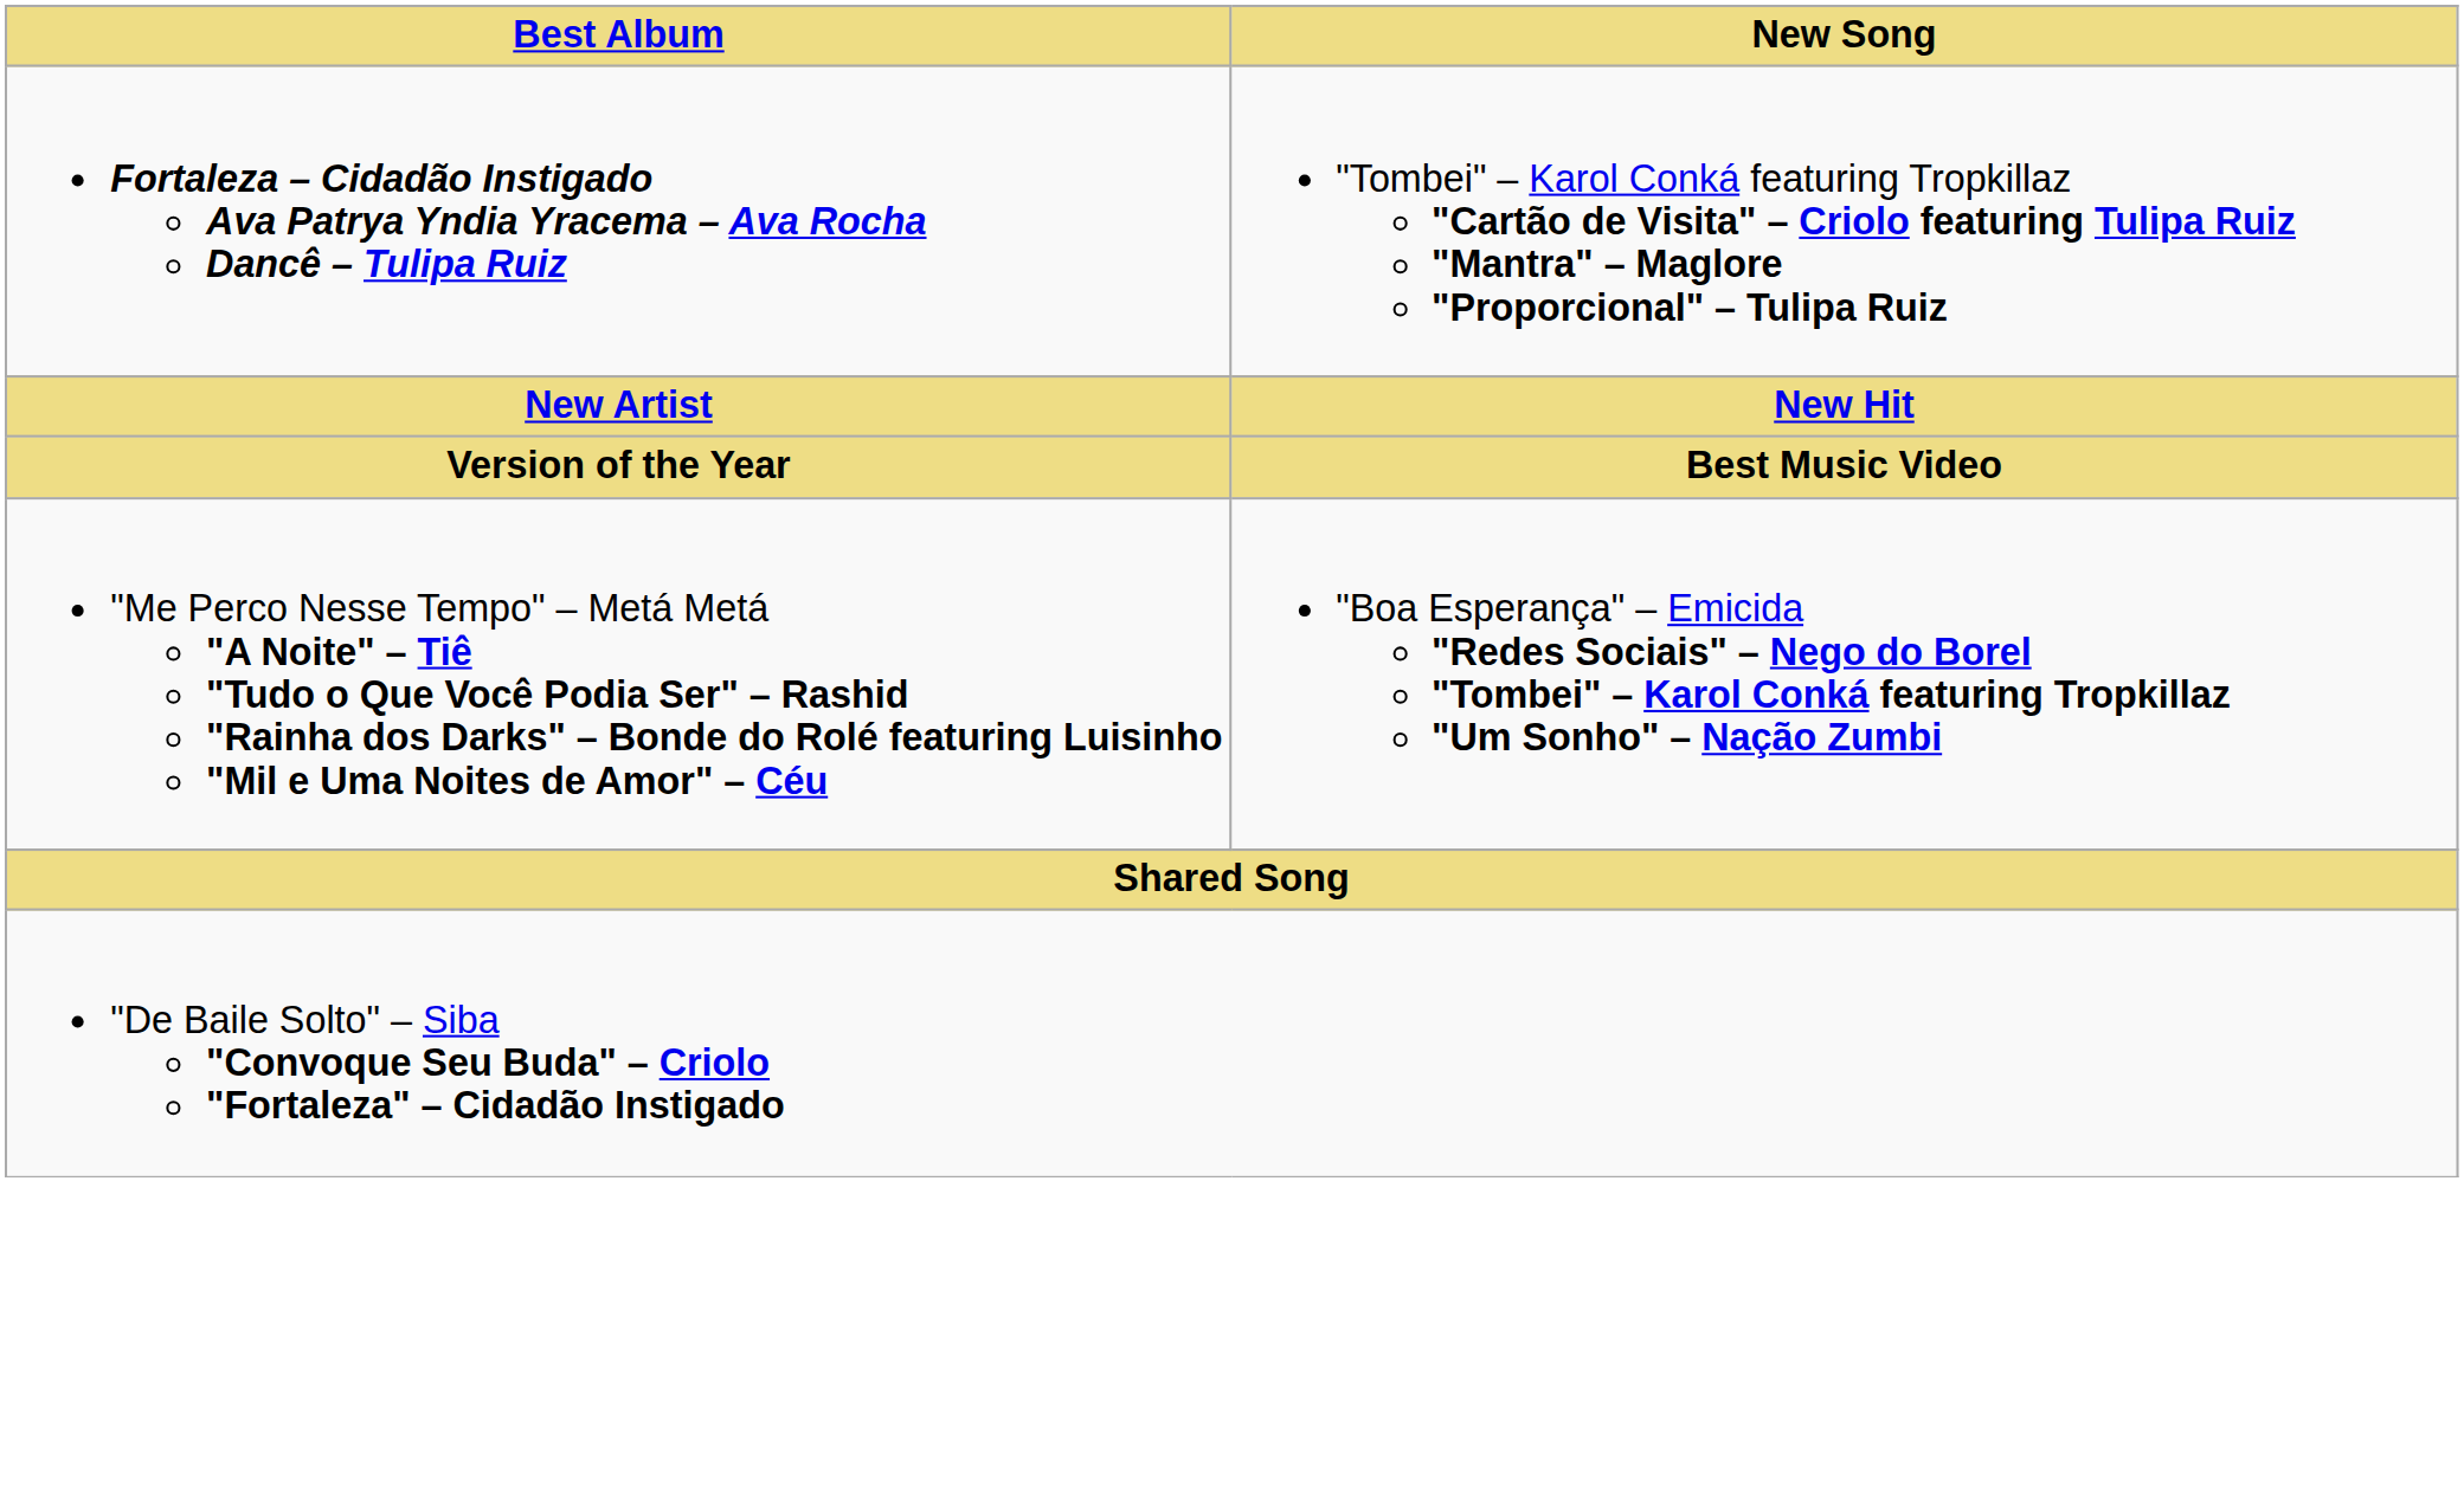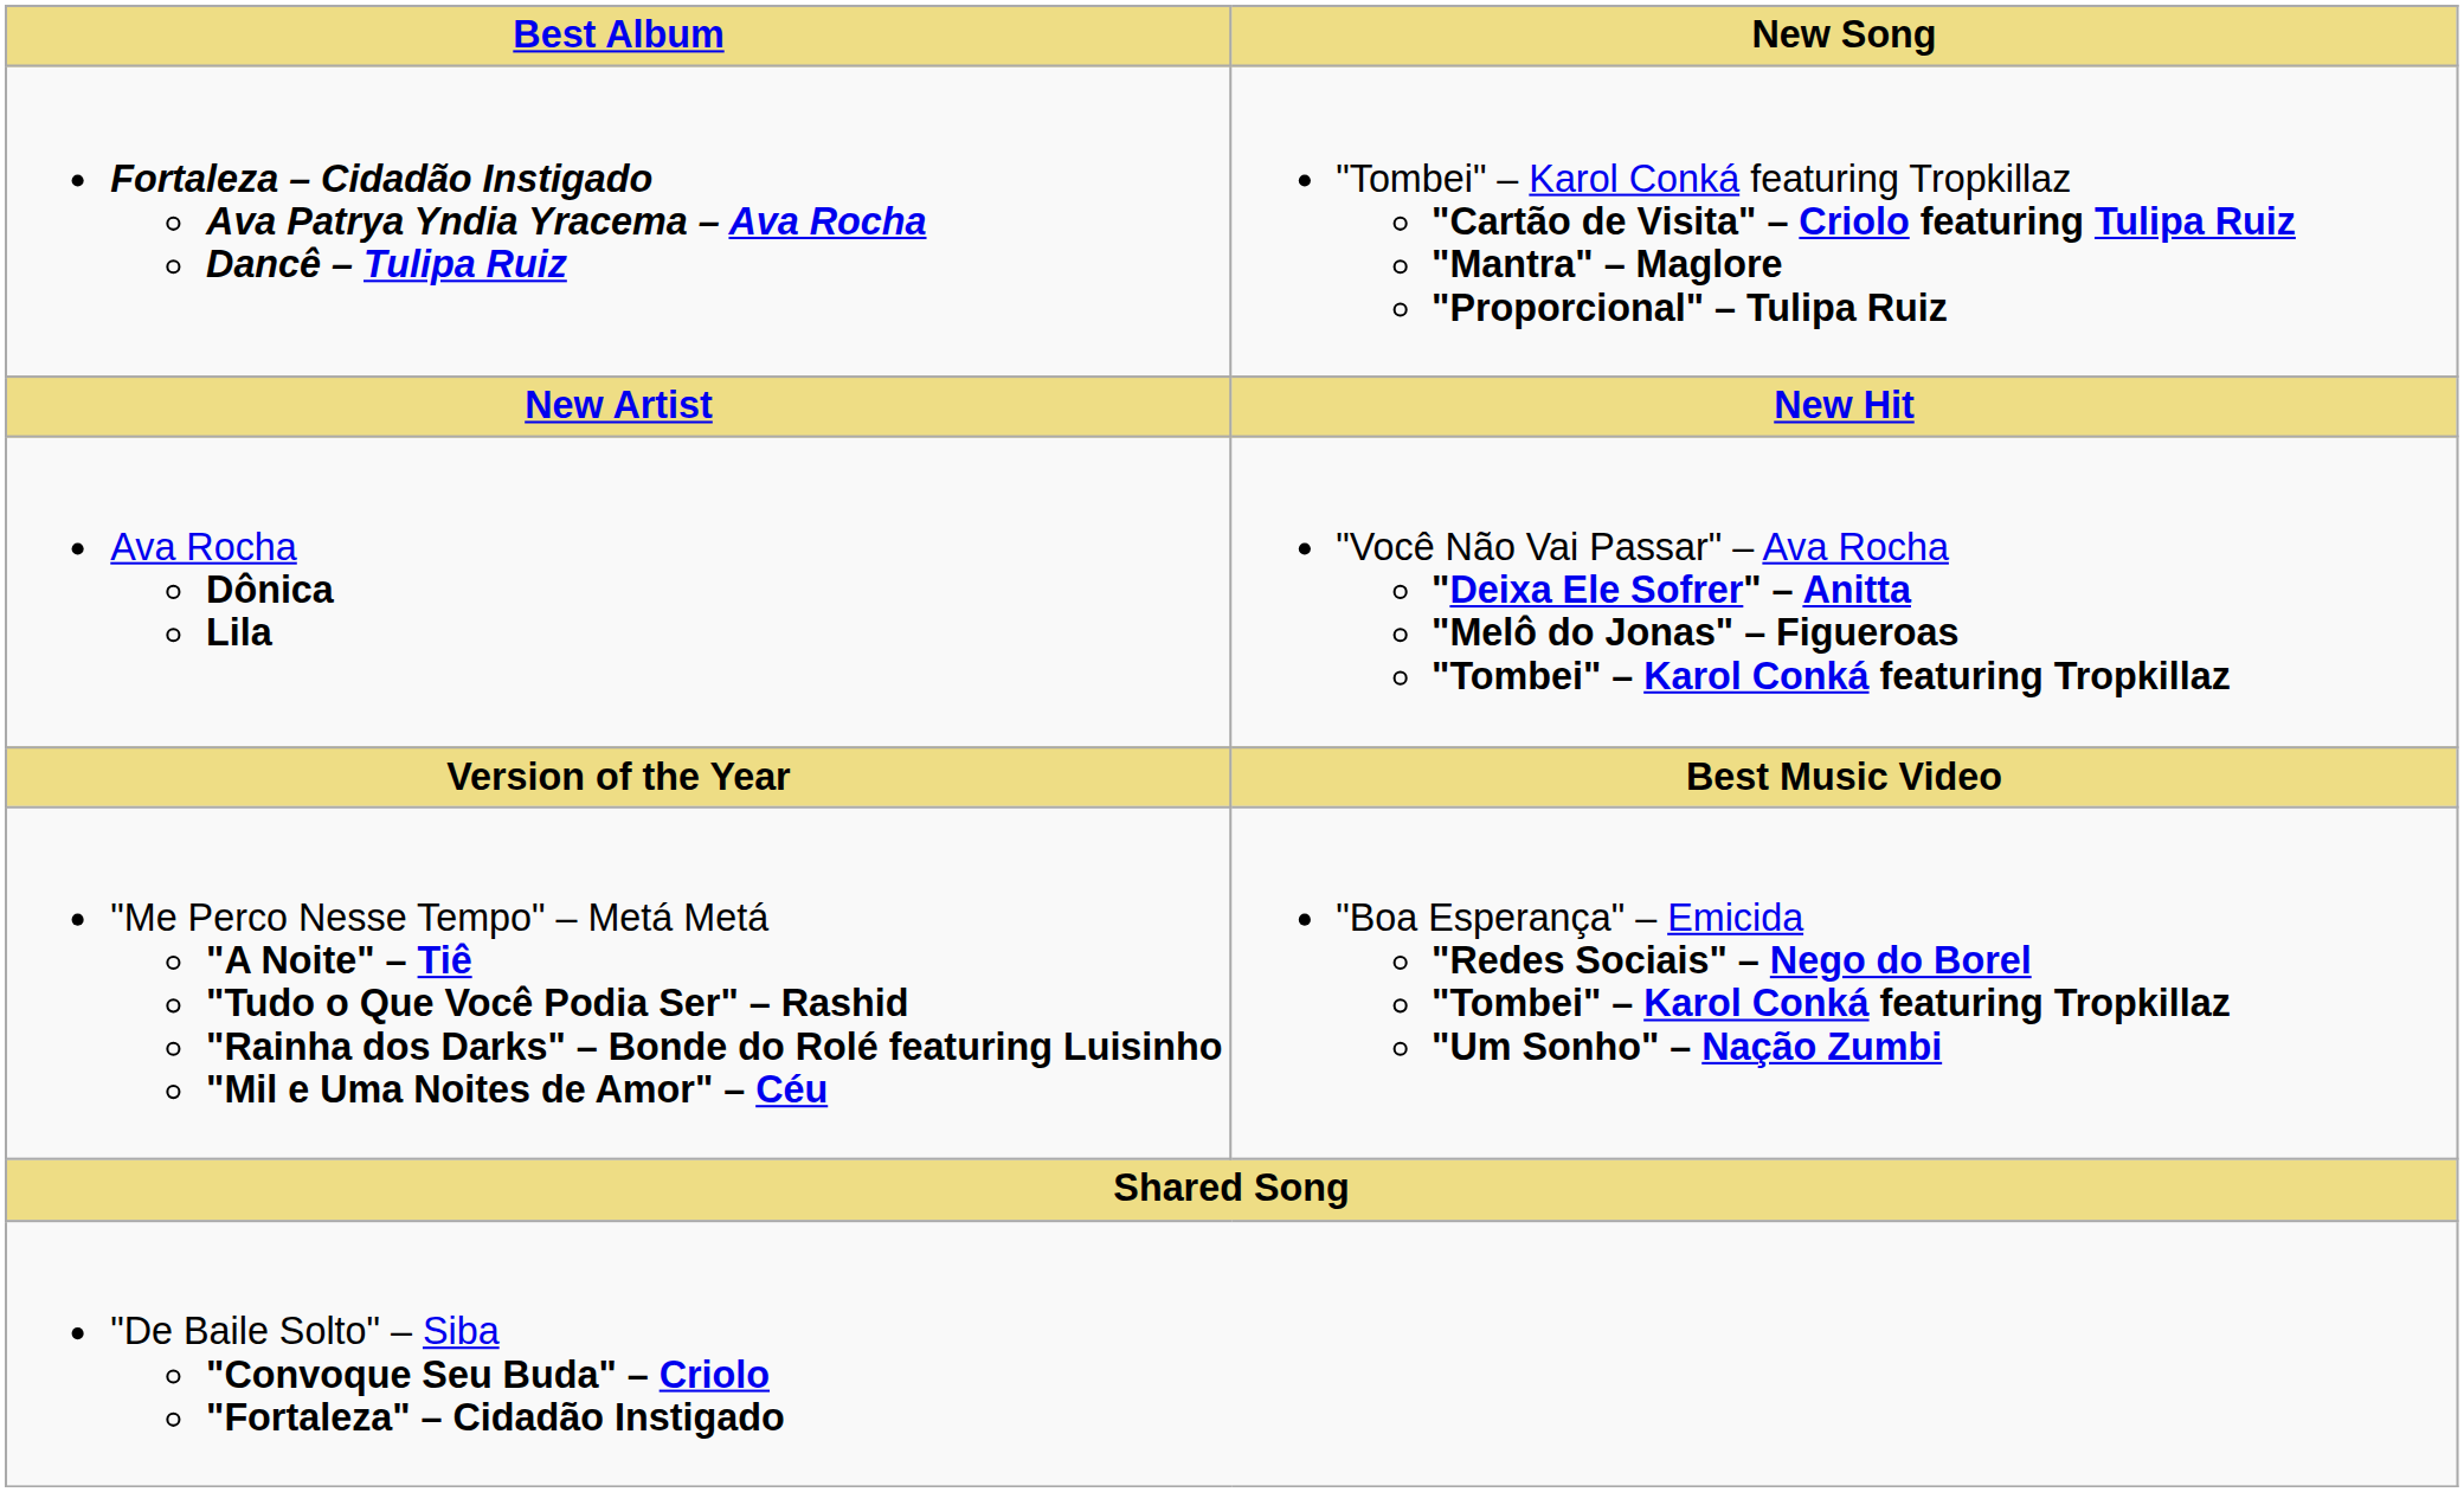+ row: Ava Rocha Dônica Lila | "Você Não Vai Passar" – Ava Rocha "Deixa Ele Sofrer" – Anitta "Melô do Jonas" – Figueroas "Tombei" – Karol Conká featuring Tropkillaz
